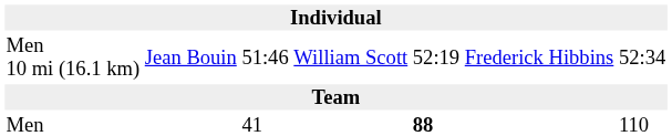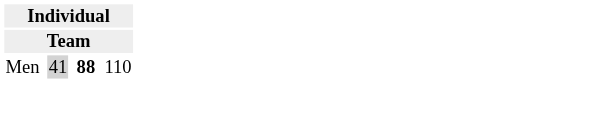- row: Men 10 mi (16.1 km) | Jean Bouin | 51:46 | William Scott | 52:19 | Frederick Hibbins | 52:34
Men | column 3: no background -> lightgrey background
